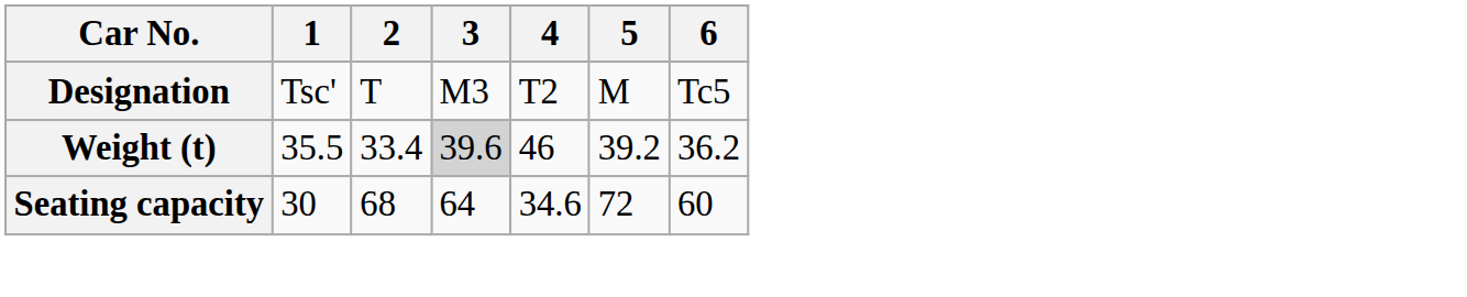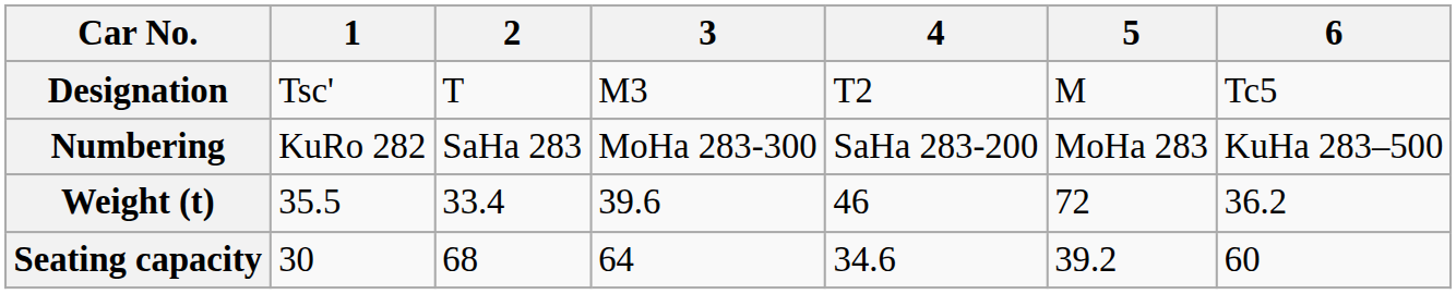+ row: Numbering | KuRo 282 | SaHa 283 | MoHa 283-300 | SaHa 283-200 | MoHa 283 | KuHa 283–500
Weight (t) | 3: lightgrey background -> no background
Weight (t) | 5: 39.2 -> 72
Seating capacity | 5: 72 -> 39.2
